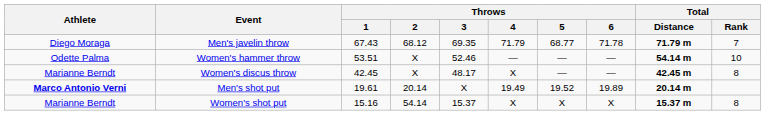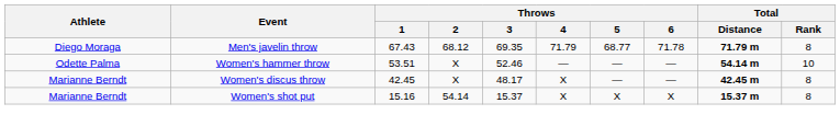Men's javelin throw | Total / Rank: 7 -> 8
- row: Marco Antonio Verni | Men's shot put | 19.61 | 20.14 | X | 19.49 | 19.52 | 19.89 | 20.14 m
